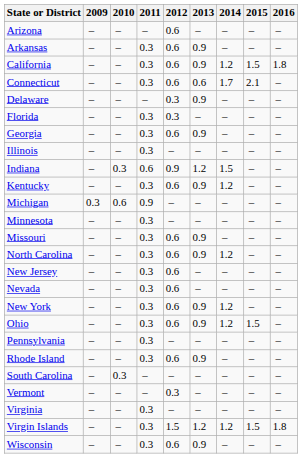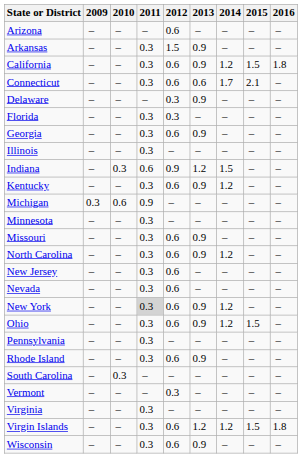Arkansas | 2012: 0.6 -> 1.5
New York | 2011: no background -> lightgrey background
Virgin Islands | 2012: 1.5 -> 0.6
